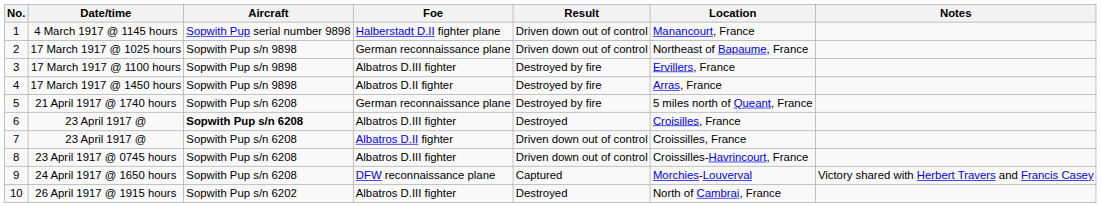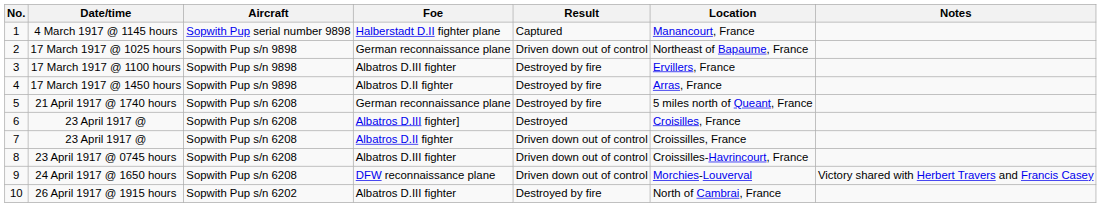4 March 1917 @ 1145 hours | Result: Driven down out of control -> Captured
6 / 23 April 1917 @ | Aircraft: bold -> normal
6 / 23 April 1917 @ | Foe: Albatros D.III fighter -> Albatros D.III fighter]
24 April 1917 @ 1650 hours | Result: Captured -> Driven down out of control
26 April 1917 @ 1915 hours | Result: Destroyed -> Destroyed by fire
